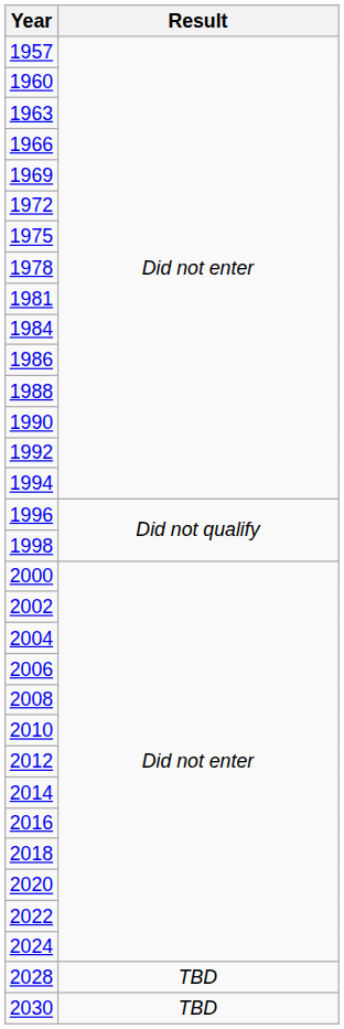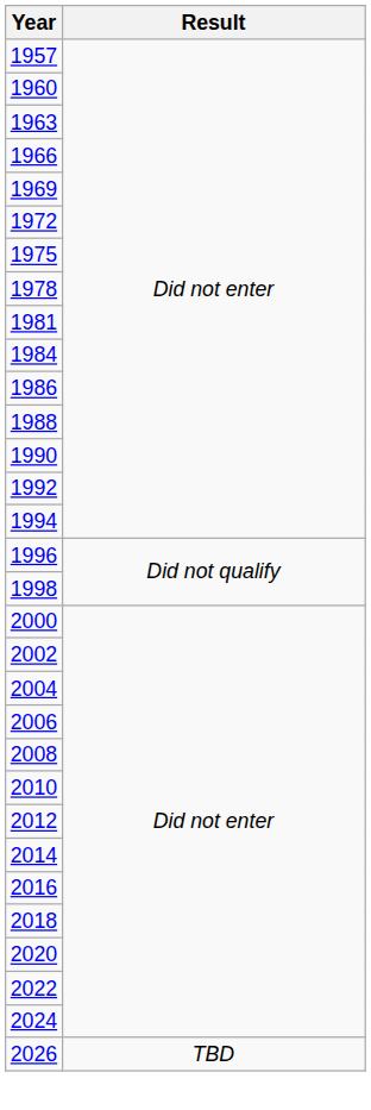+ row: 2026 | TBD
- row: 2028 | TBD
- row: 2030 | TBD
